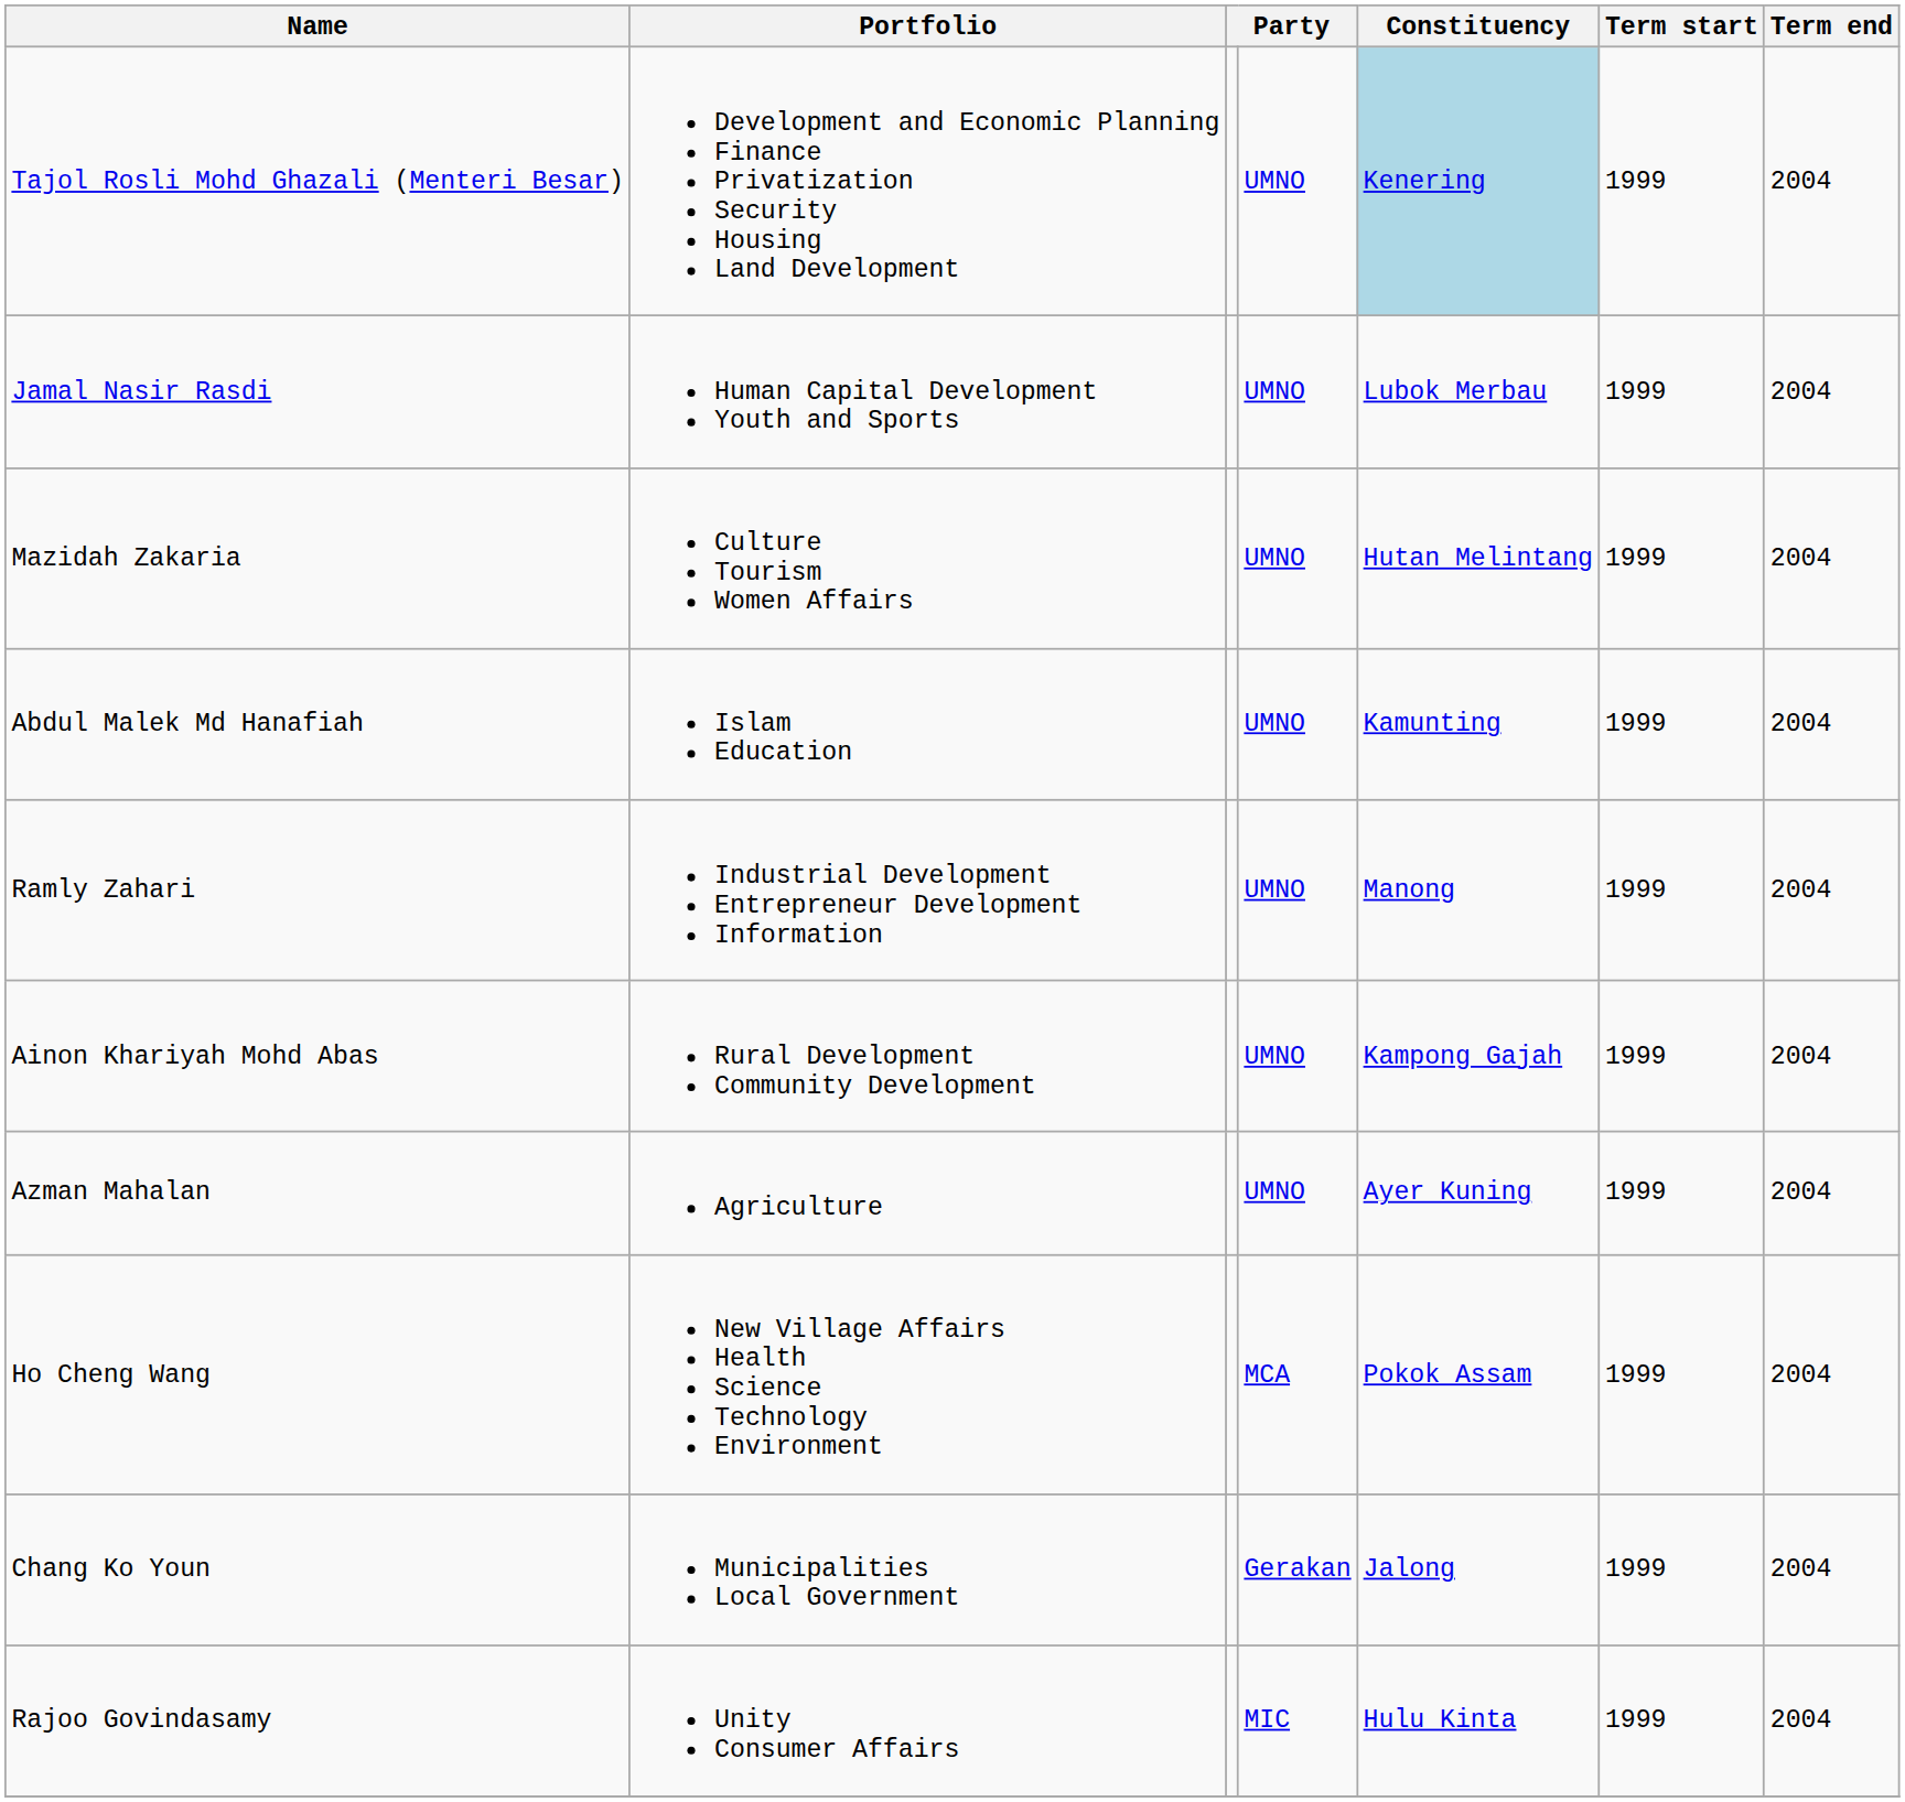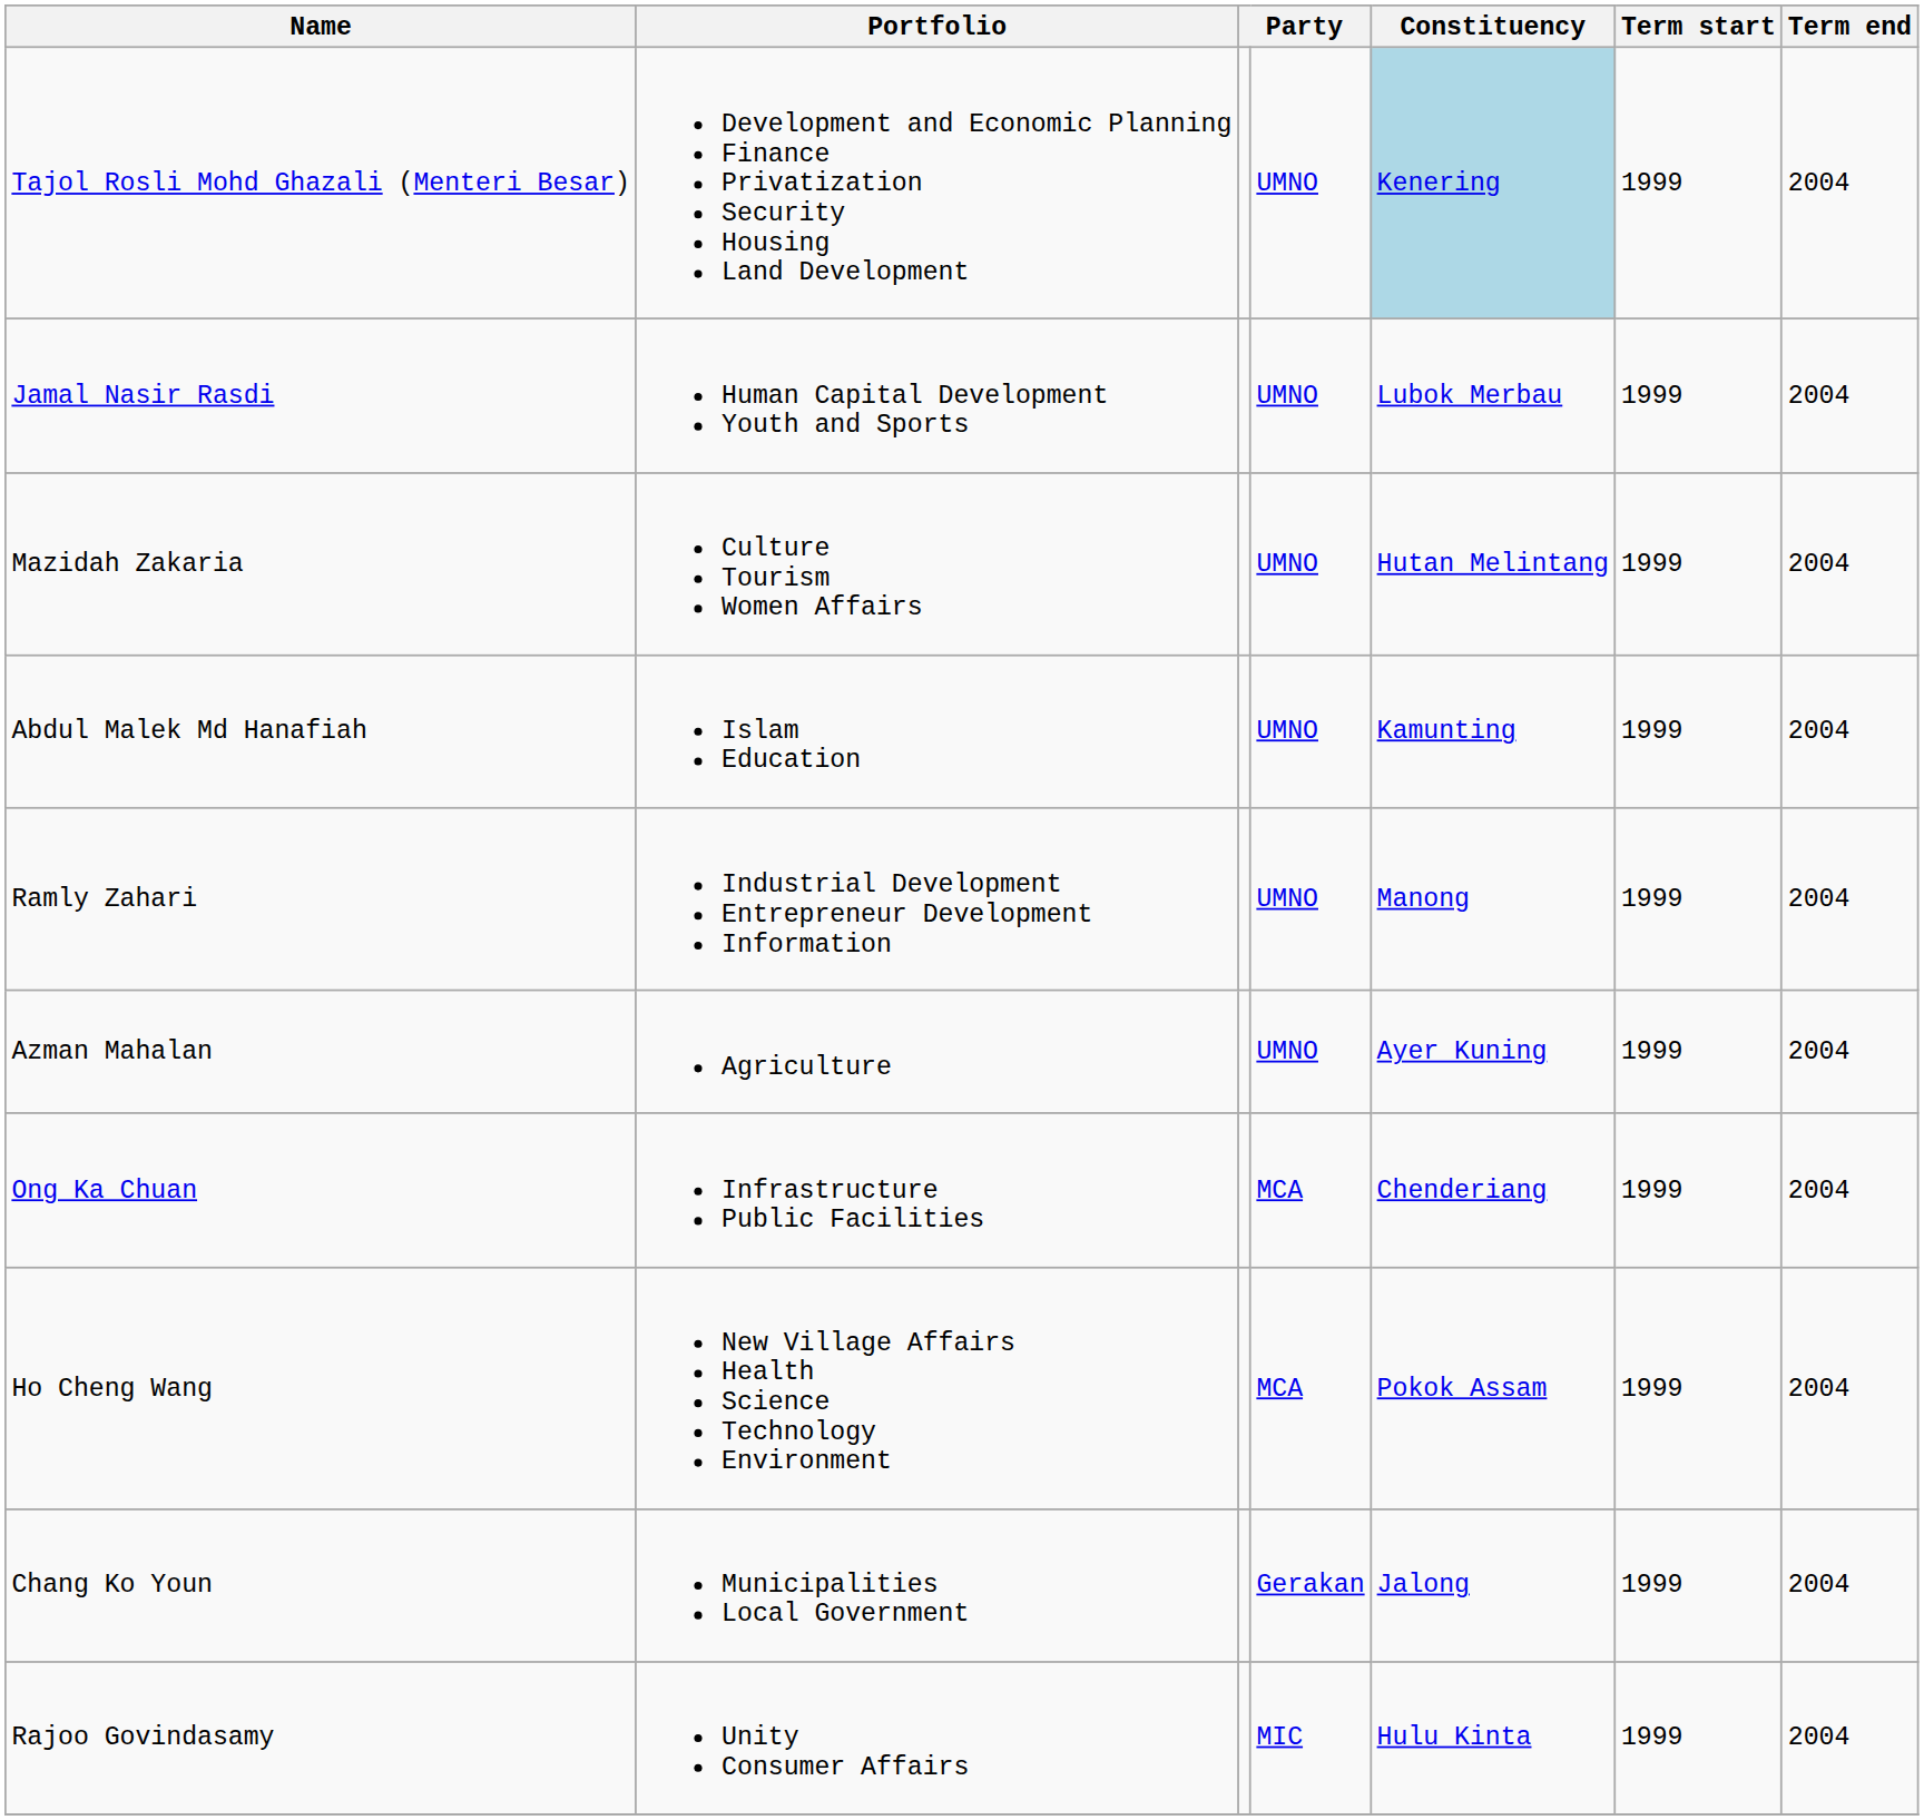- row: Ainon Khariyah Mohd Abas | Rural Development Community Development | UMNO | Kampong Gajah | 1999 | 2004
+ row: Ong Ka Chuan | Infrastructure Public Facilities | MCA | Chenderiang | 1999 | 2004
